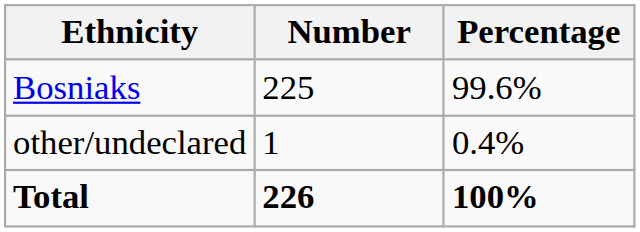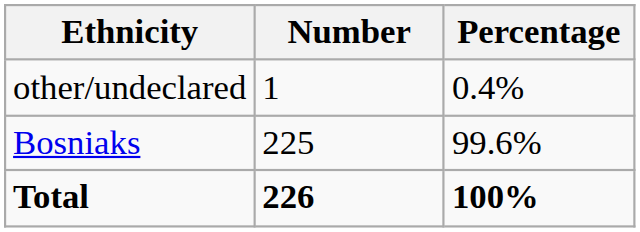rows swapped: Bosniaks <-> other/undeclared
